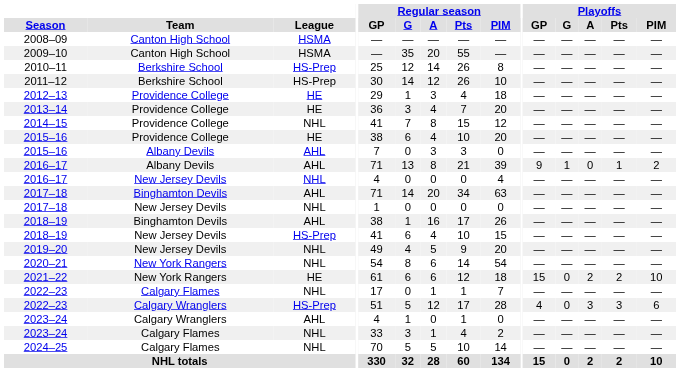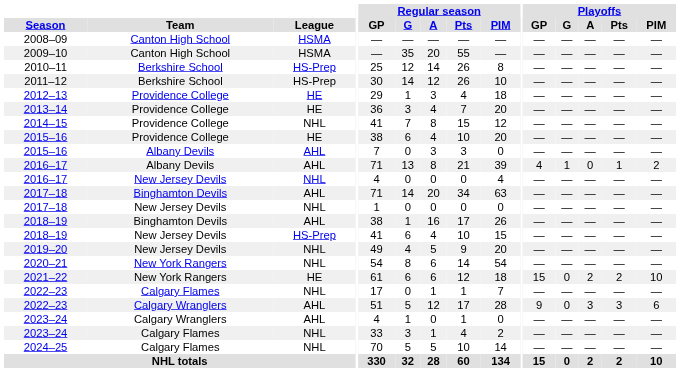2016–17 / Albany Devils | Playoffs / GP: 9 -> 4
2022–23 / Calgary Wranglers | League: HS-Prep -> AHL
2022–23 / Calgary Wranglers | Playoffs / GP: 4 -> 9
